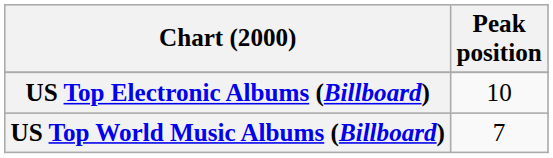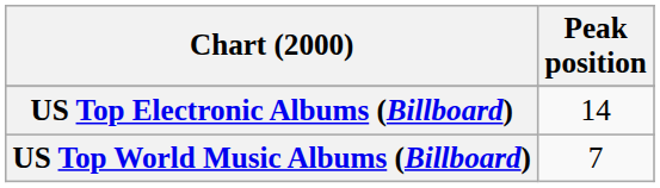US Top Electronic Albums (Billboard) | Peak position: 10 -> 14
